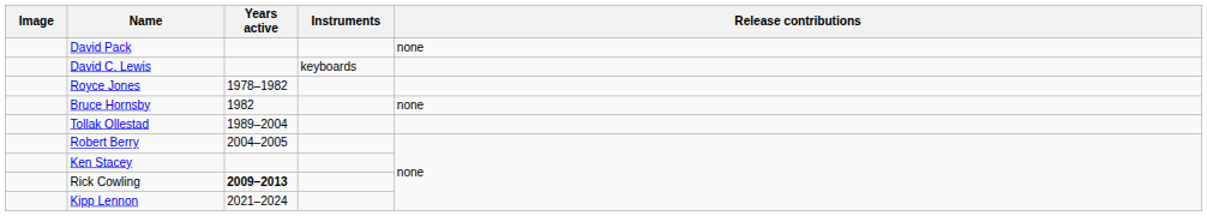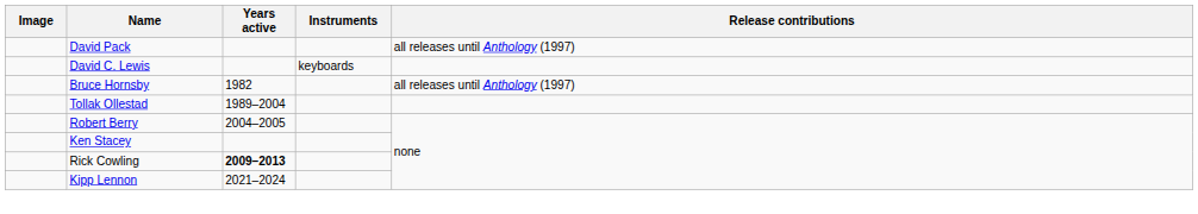David Pack | Release contributions: none -> all releases until Anthology (1997)
- row: Royce Jones | 1978–1982
Bruce Hornsby | Release contributions: none -> all releases until Anthology (1997)
